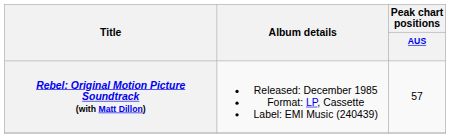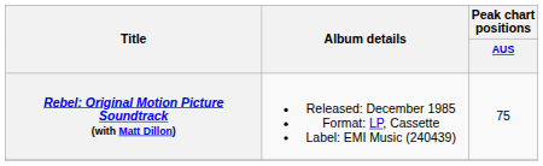Rebel: Original Motion Picture Soundtrack (with Matt Dillon) | Peak chart positions / AUS: 57 -> 75
